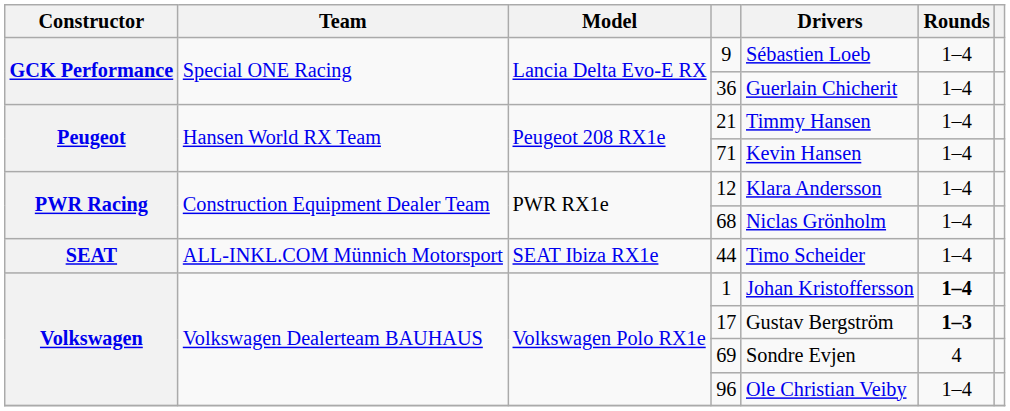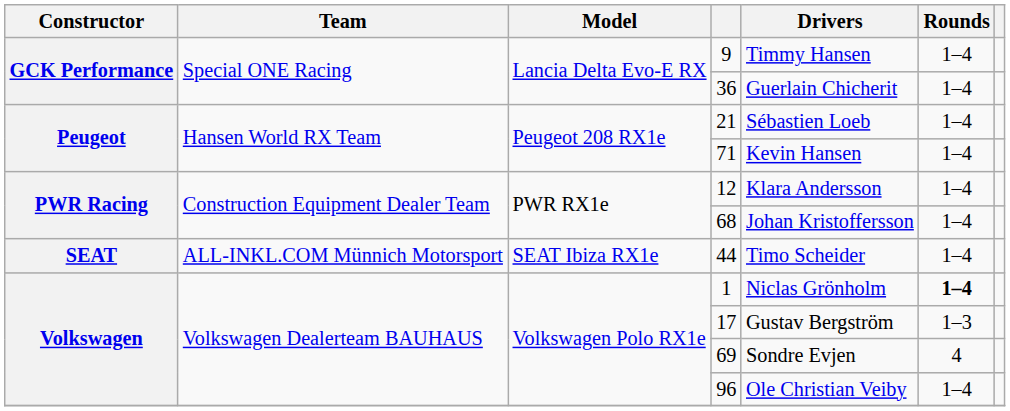9 | Drivers: Sébastien Loeb -> Timmy Hansen
21 | Drivers: Timmy Hansen -> Sébastien Loeb
68 | Drivers: Niclas Grönholm -> Johan Kristoffersson
1 | Drivers: Johan Kristoffersson -> Niclas Grönholm
17 | Rounds: bold -> normal
